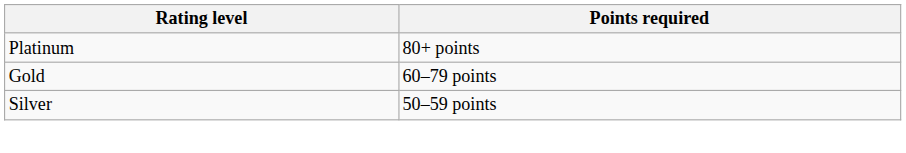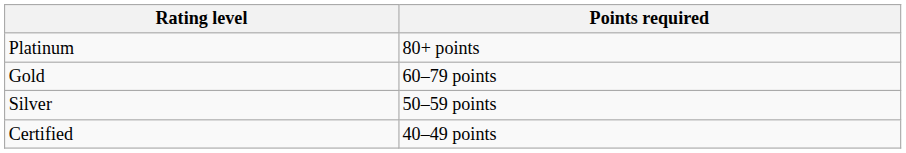+ row: Certified | 40–49 points
